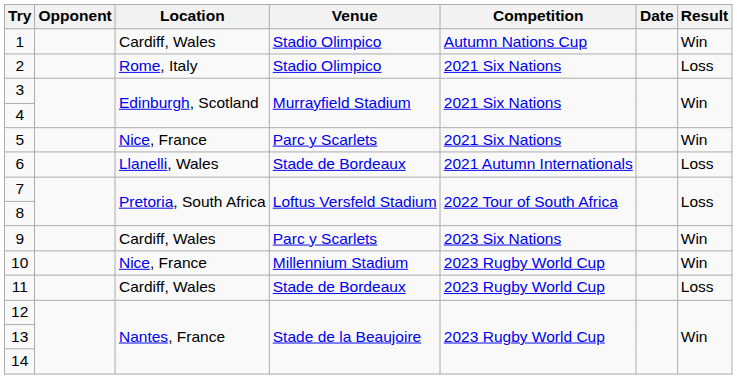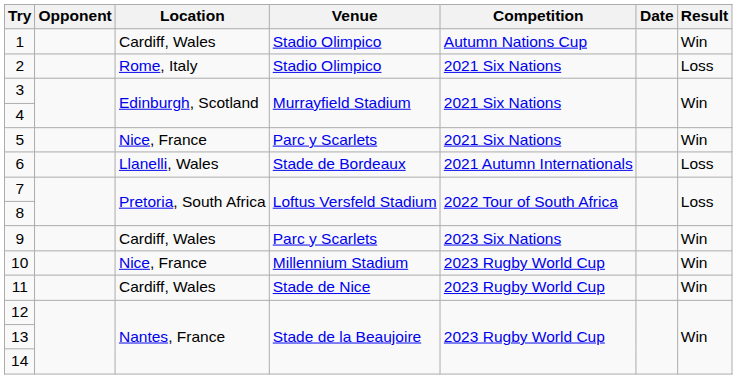11 | Venue: Stade de Bordeaux -> Stade de Nice
11 | Result: Loss -> Win
